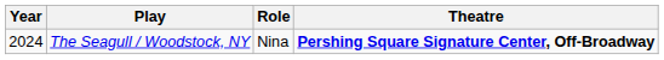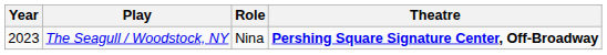The Seagull / Woodstock, NY | Year: 2024 -> 2023
